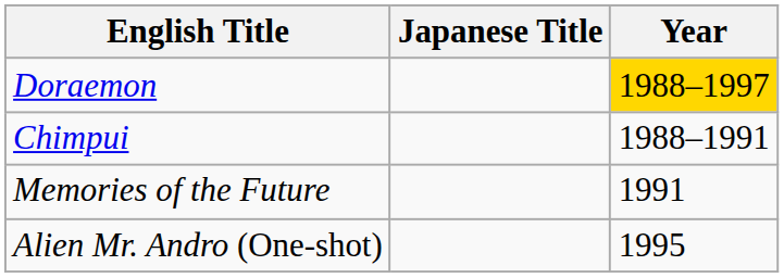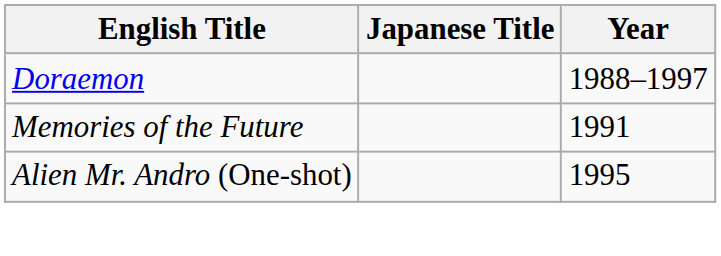Doraemon | Year: gold background -> no background
- row: Chimpui | 1988–1991
